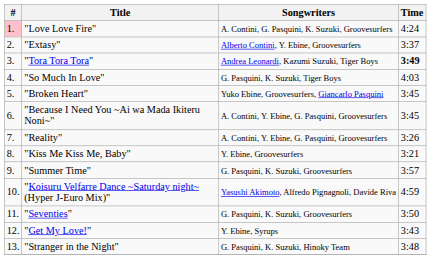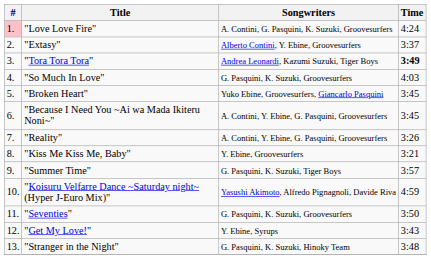"So Much In Love" | Songwriters: G. Pasquini, K. Suzuki, Tiger Boys -> G. Pasquini, K. Suzuki, Groovesurfers
"Summer Time" | Songwriters: G. Pasquini, K. Suzuki, Groovesurfers -> G. Pasquini, K. Suzuki, Tiger Boys
